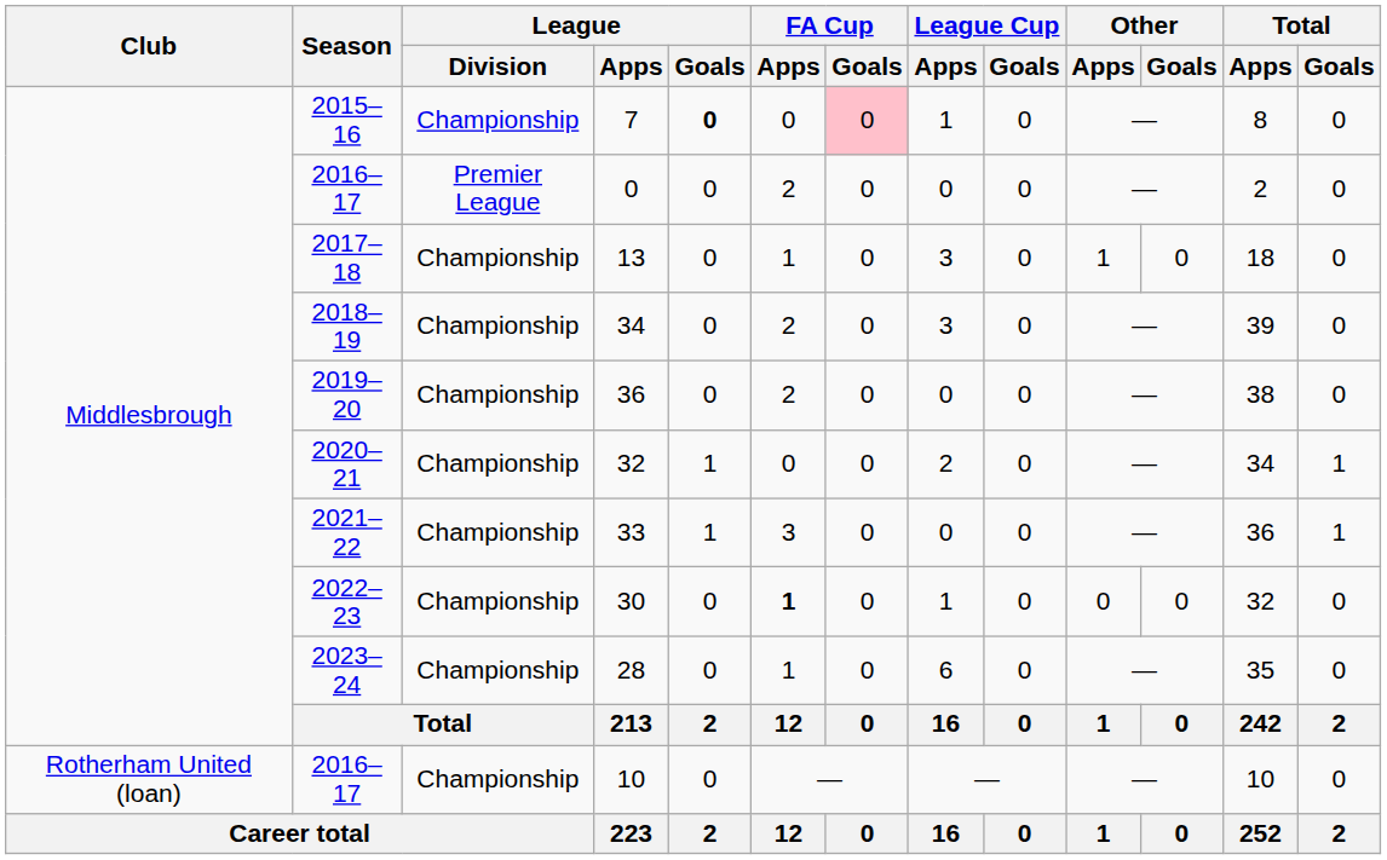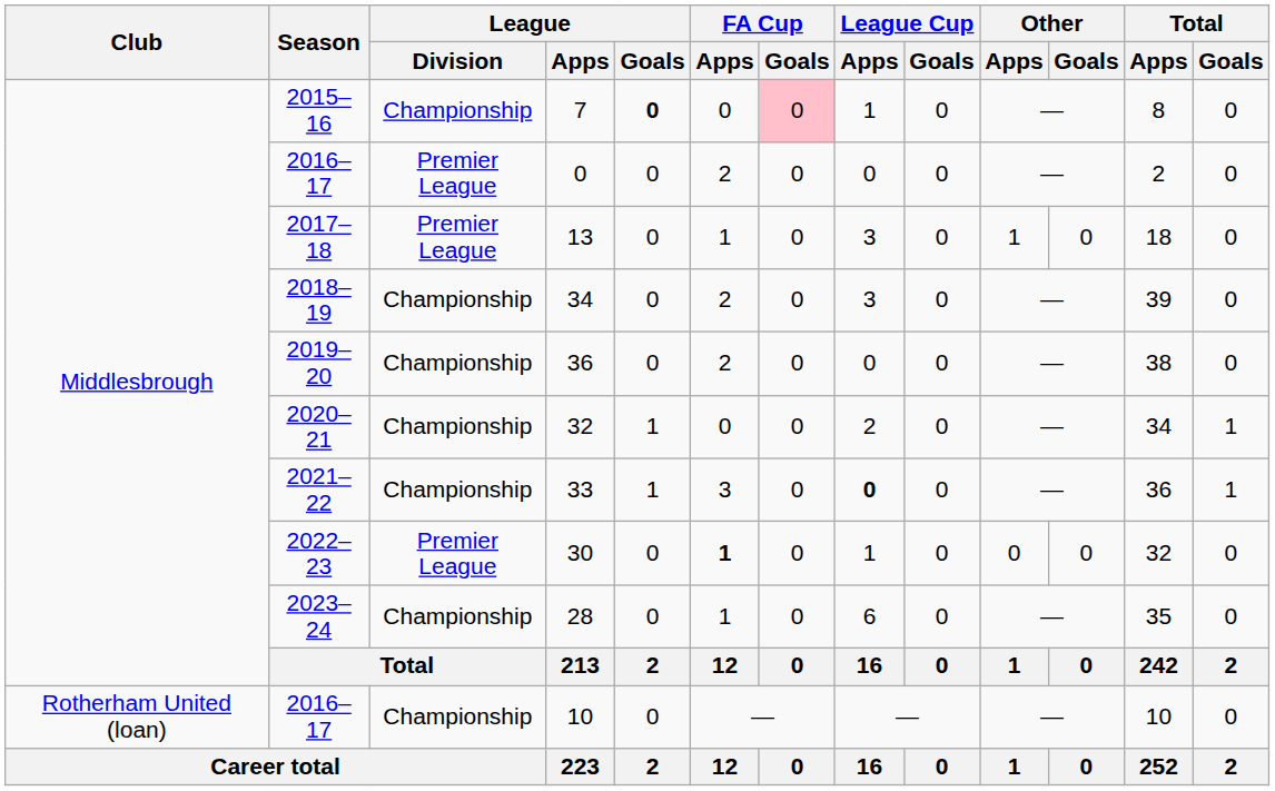13 | League / Division: Championship -> Premier League
33 | League Cup / Apps: normal -> bold
30 | League / Division: Championship -> Premier League
